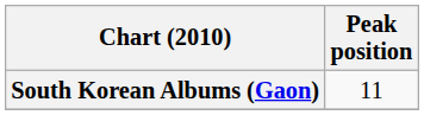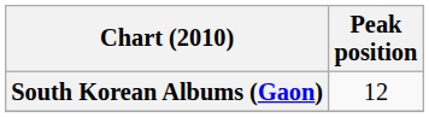South Korean Albums (Gaon) | Peak position: 11 -> 12
